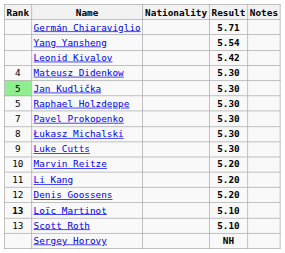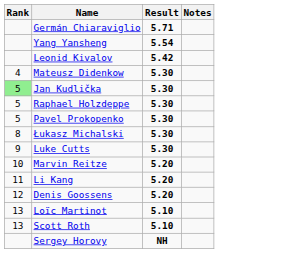- column: Nationality
Pavel Prokopenko | Rank: 7 -> 5
Loïc Martinot | Rank: bold -> normal
